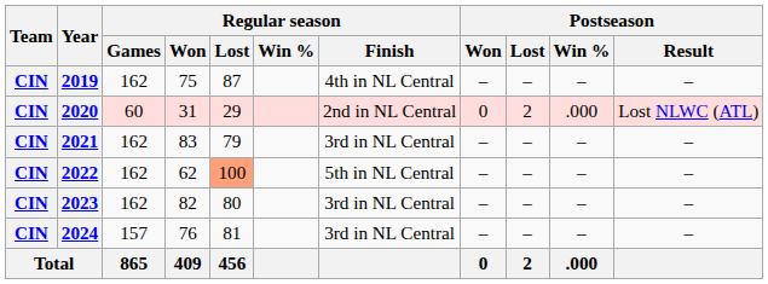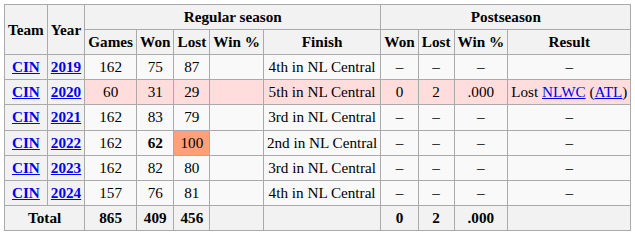2020 | Regular season / Finish: 2nd in NL Central -> 5th in NL Central
2022 | Regular season / Won: normal -> bold
2022 | Regular season / Finish: 5th in NL Central -> 2nd in NL Central
2024 | Regular season / Finish: 3rd in NL Central -> 4th in NL Central
